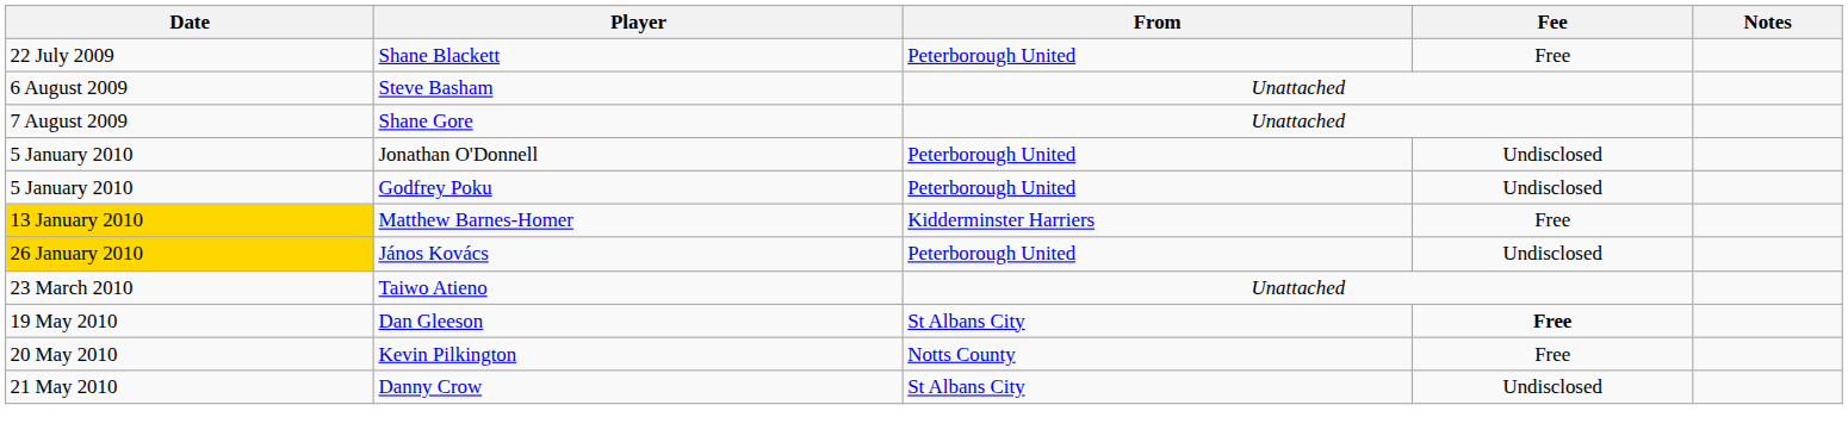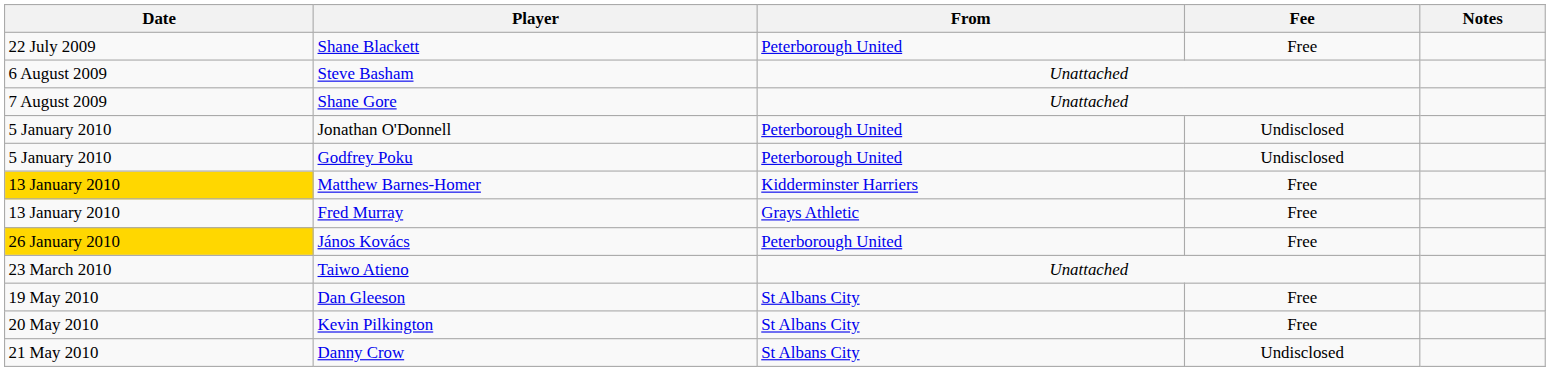+ row: 13 January 2010 | Fred Murray | Grays Athletic | Free
János Kovács | Fee: Undisclosed -> Free
Dan Gleeson | Fee: bold -> normal
Kevin Pilkington | From: Notts County -> St Albans City
